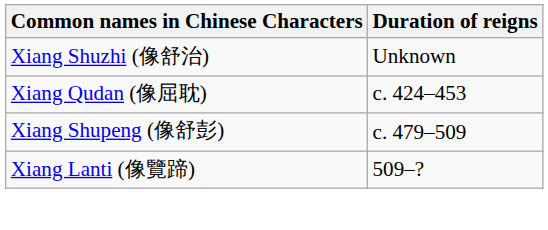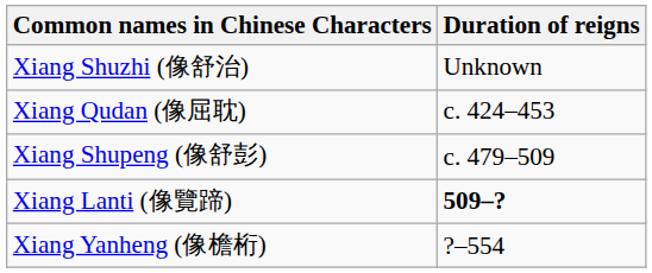Xiang Lanti (像覽蹄) | Duration of reigns: normal -> bold
+ row: Xiang Yanheng (像檐桁) | ?–554
